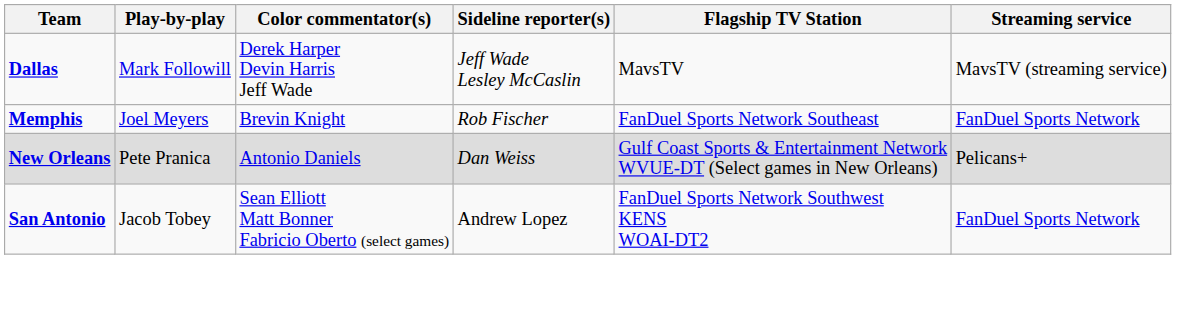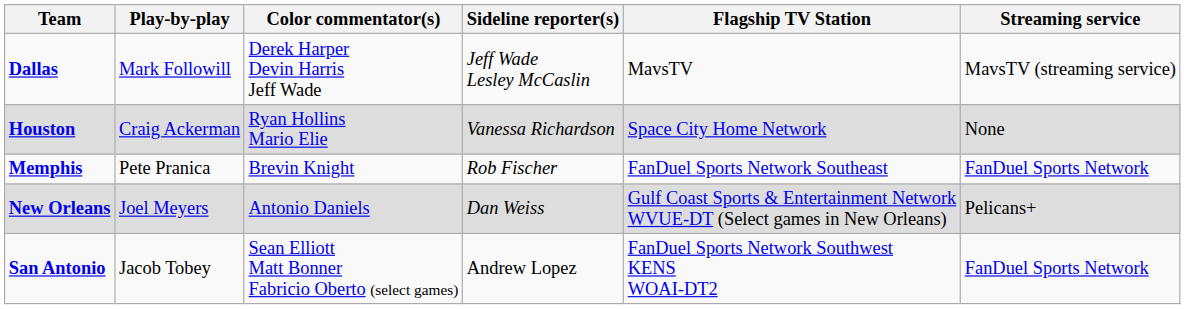+ row: Houston | Craig Ackerman | Ryan Hollins Mario Elie | Vanessa Richardson | Space City Home Network | None
Memphis | Play-by-play: Joel Meyers -> Pete Pranica
New Orleans | Play-by-play: Pete Pranica -> Joel Meyers
